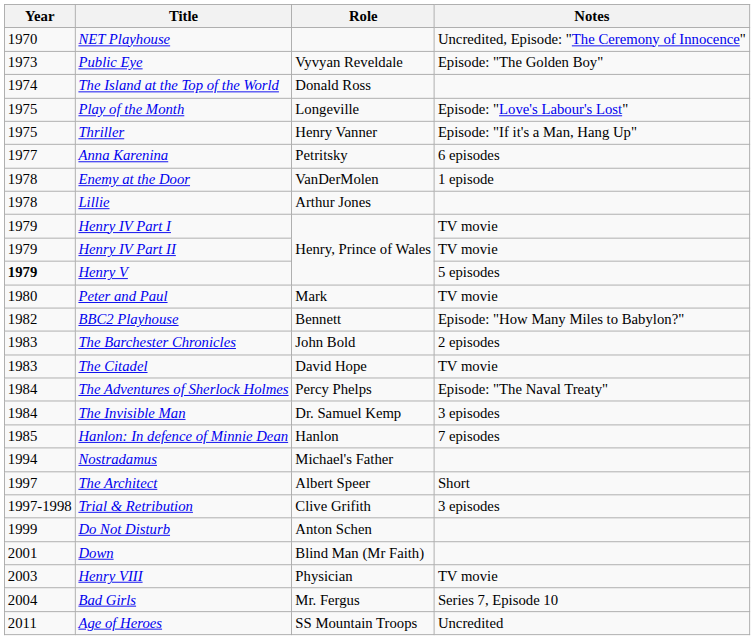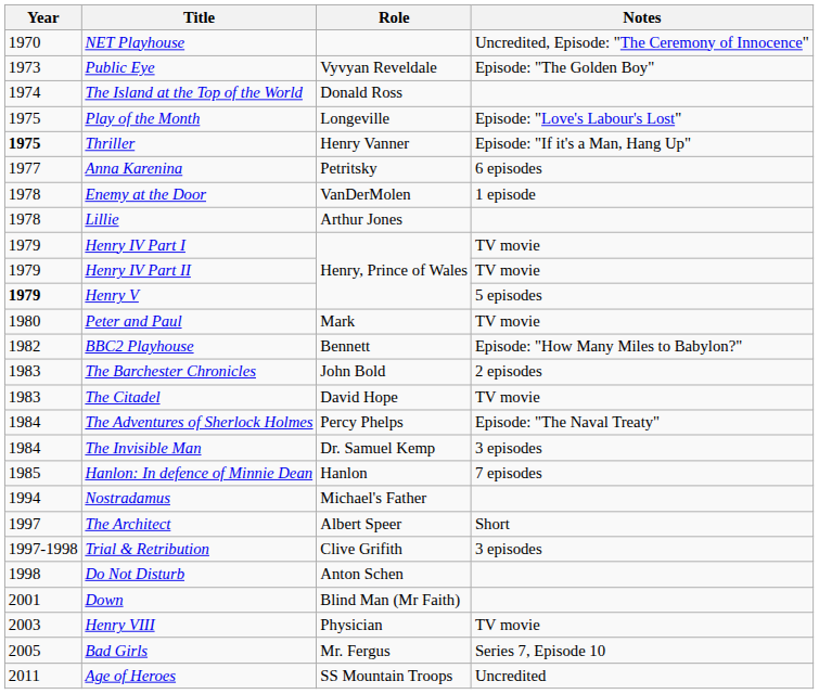Thriller | Year: normal -> bold
Do Not Disturb | Year: 1999 -> 1998
Bad Girls | Year: 2004 -> 2005
